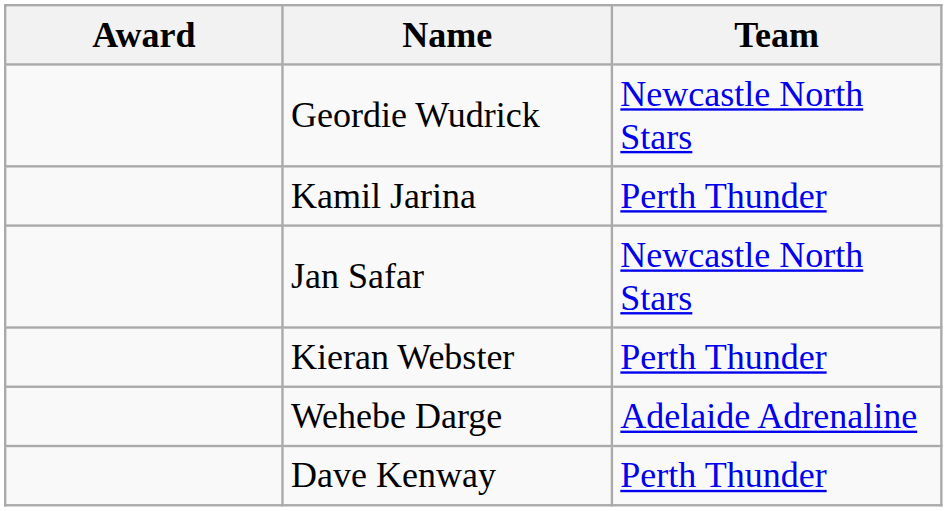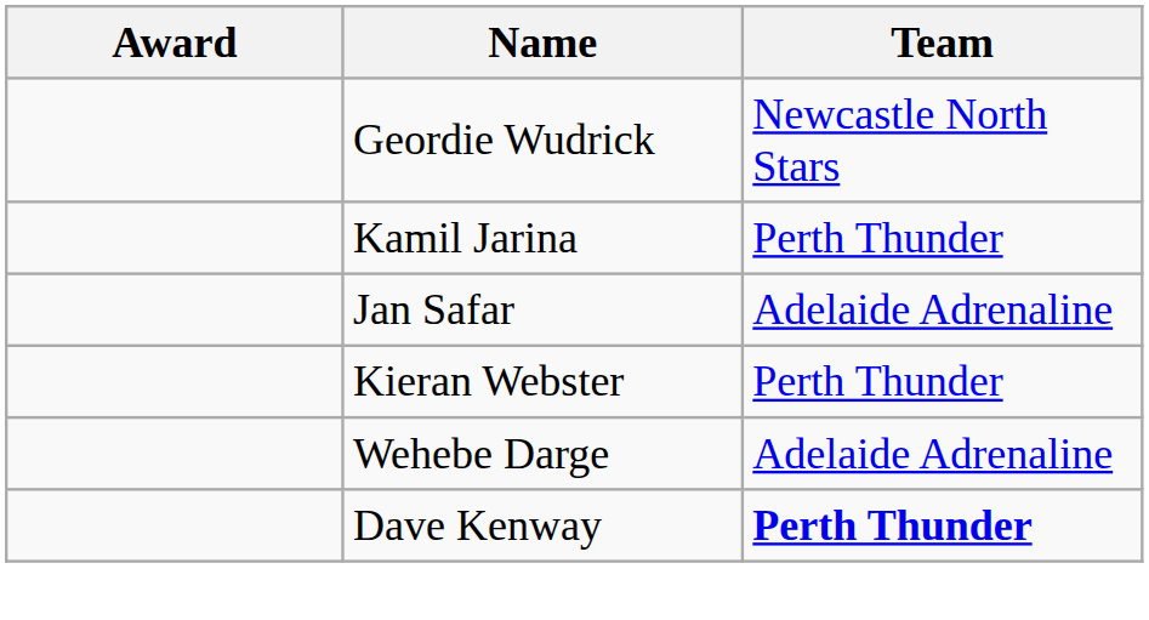Jan Safar | Team: Newcastle North Stars -> Adelaide Adrenaline
Dave Kenway | Team: normal -> bold
